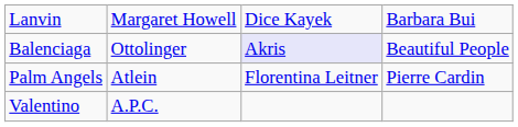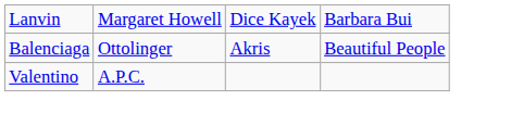Balenciaga | column 3: lavender background -> no background
- row: Palm Angels | Atlein | Florentina Leitner | Pierre Cardin
